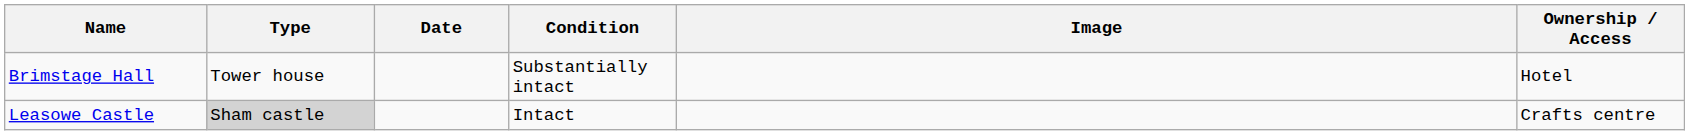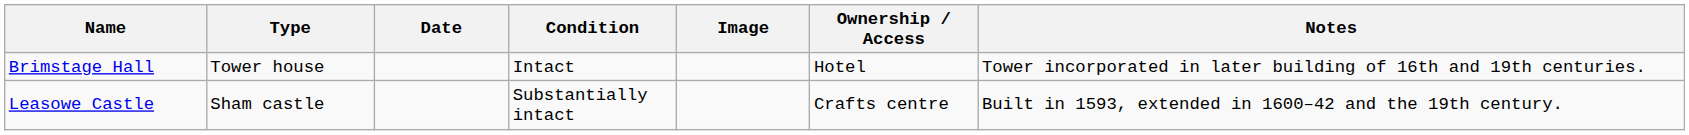+ column: Notes | Tower incorporated in later building of 16th and 19th centuries. | Built in 1593, extended in 1600–42 and the 19th century.
Brimstage Hall | Condition: Substantially intact -> Intact
Leasowe Castle | Type: lightgrey background -> no background
Leasowe Castle | Condition: Intact -> Substantially intact
